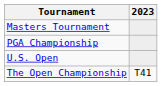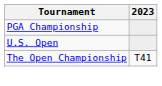- row: Masters Tournament
